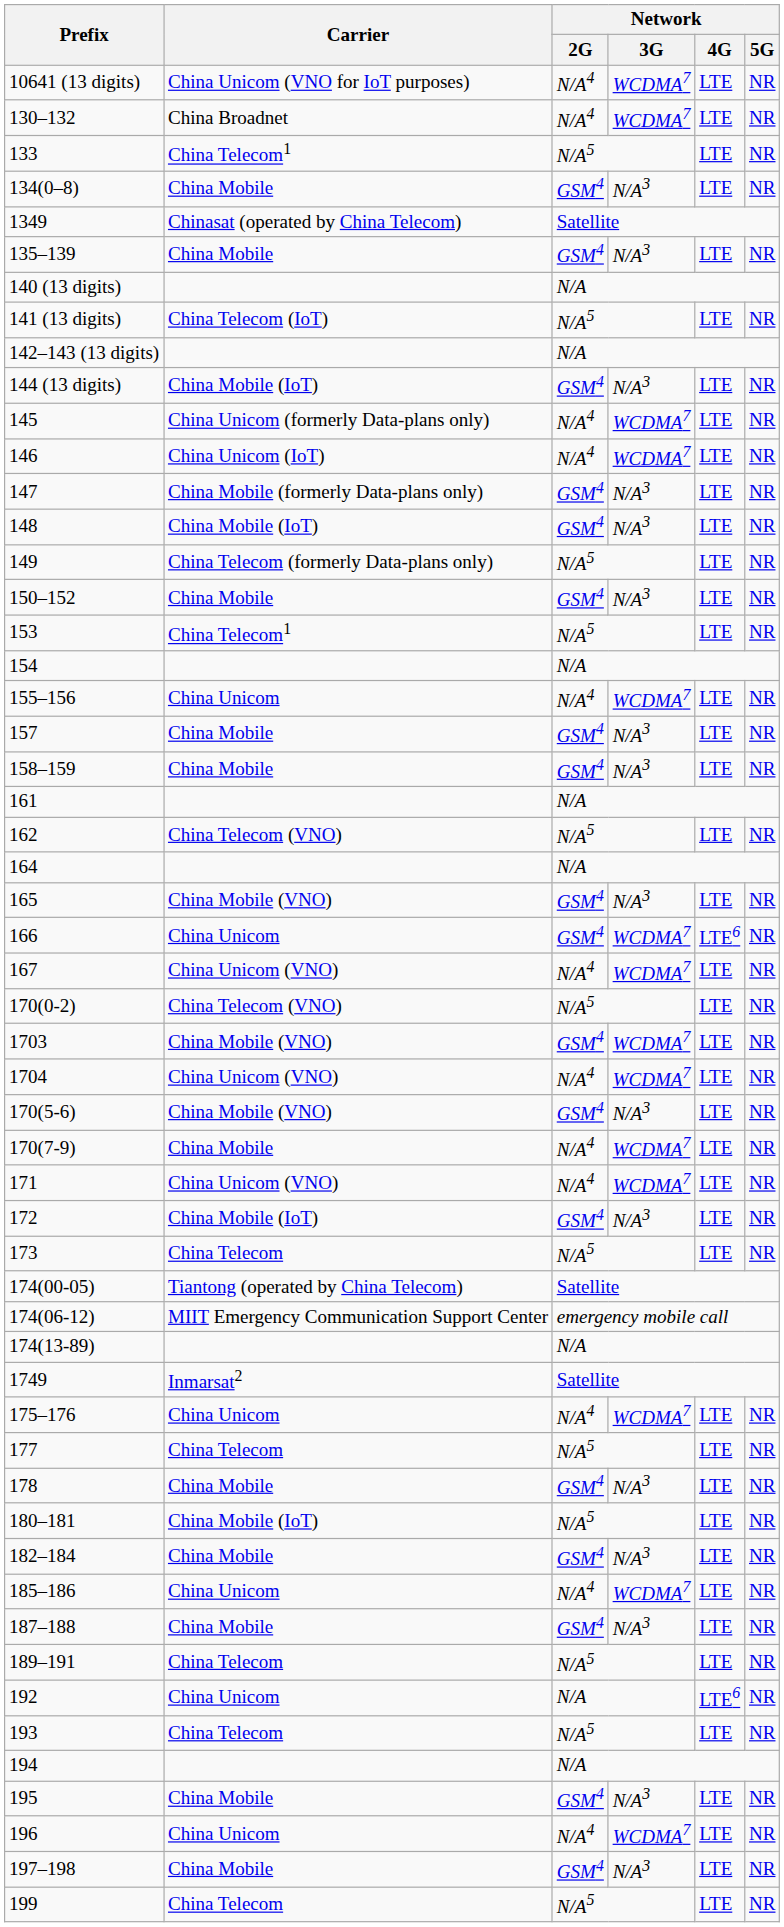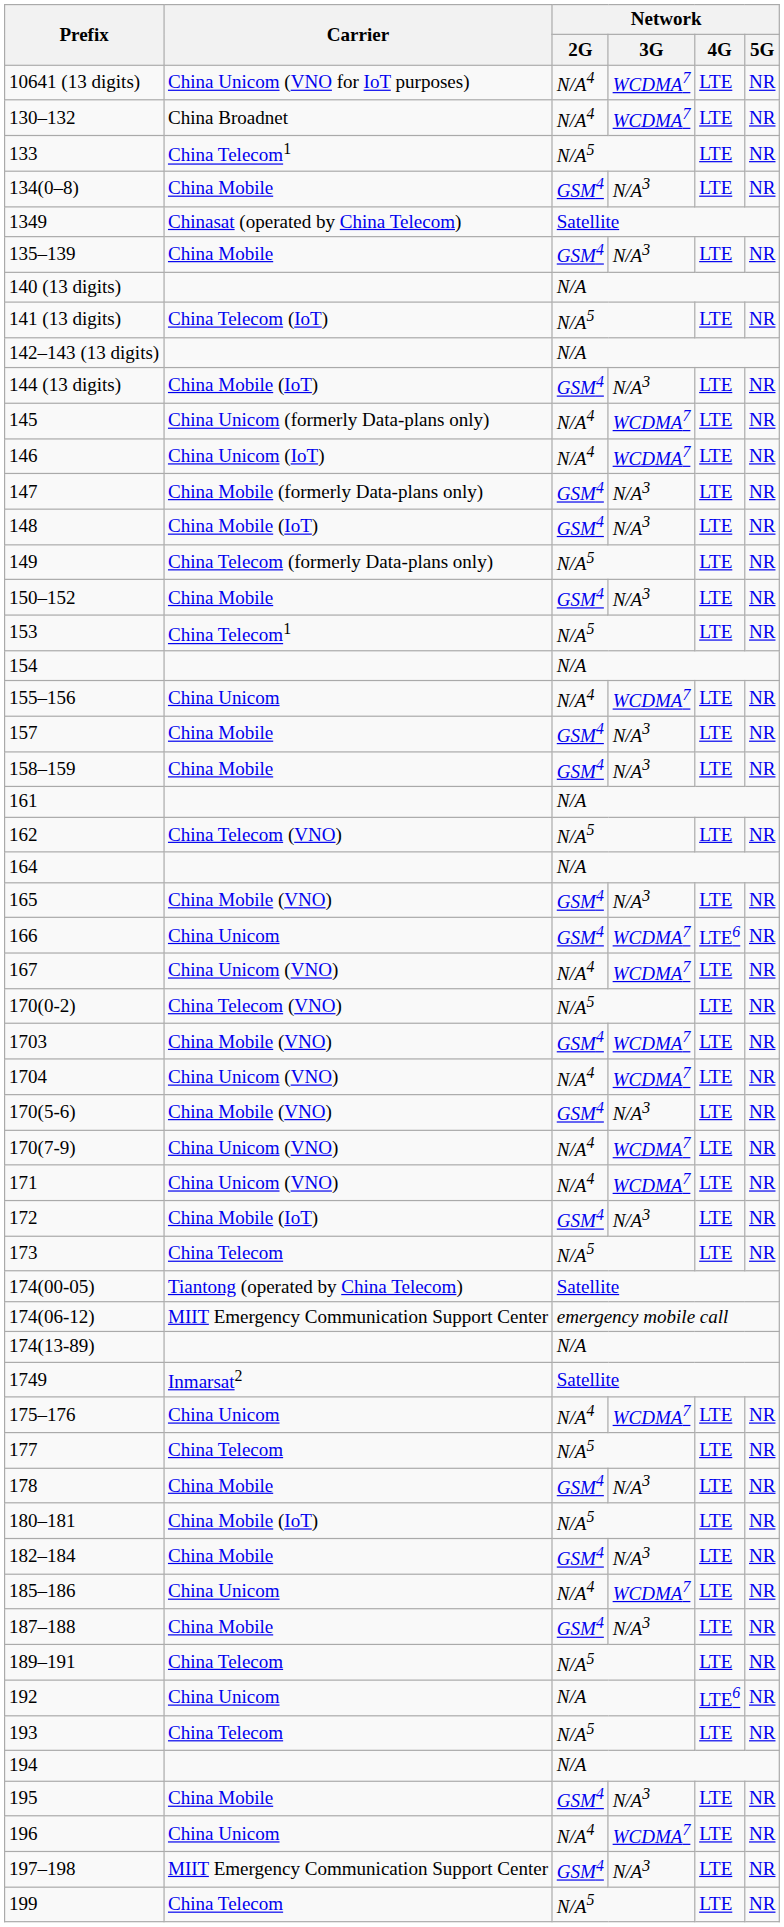170(7-9) | Carrier: China Mobile -> China Unicom (VNO)
197–198 | Carrier: China Mobile -> MIIT Emergency Communication Support Center
